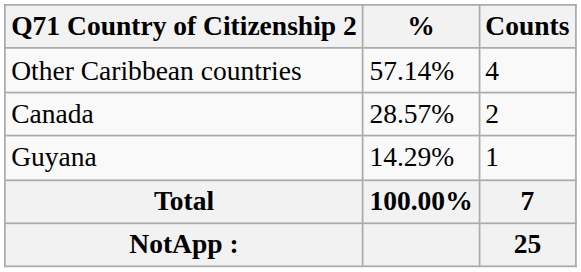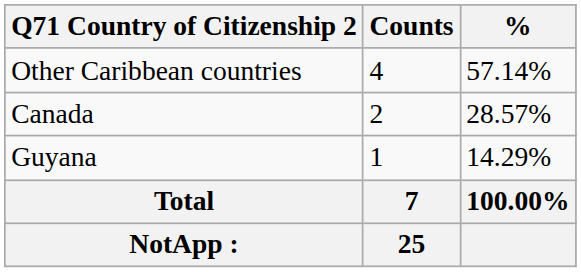columns swapped: Counts <-> %
